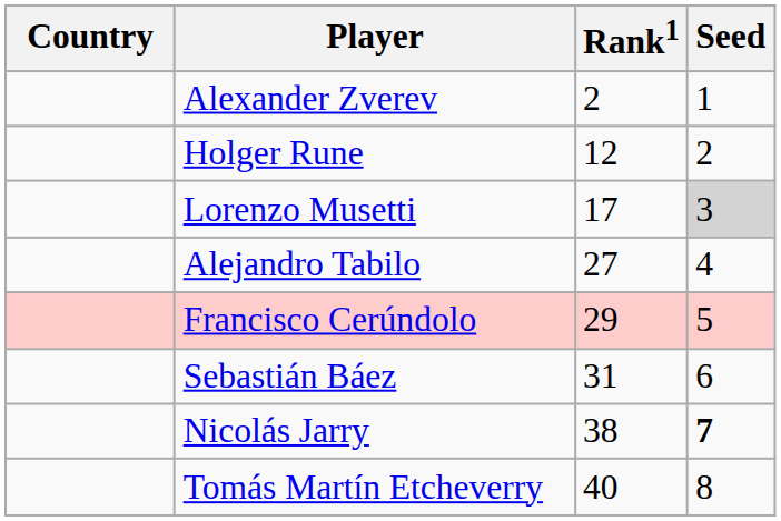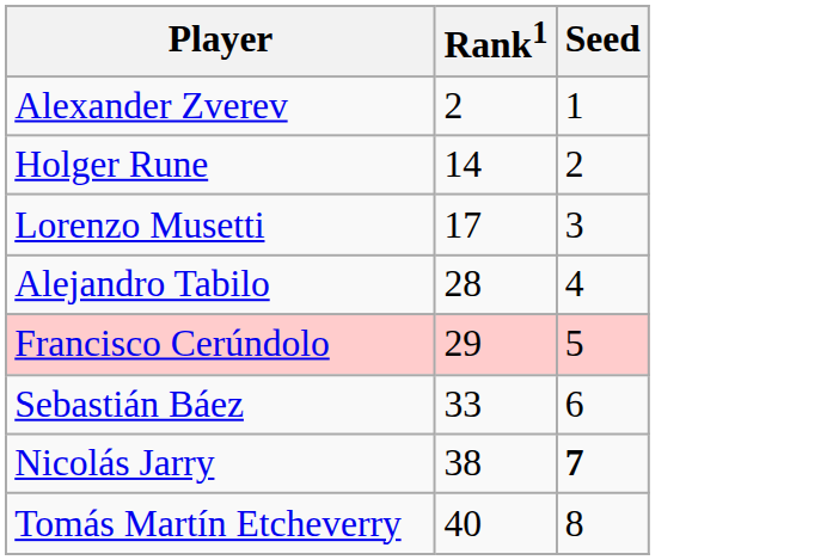- column: Country
Holger Rune | Rank1: 12 -> 14
Lorenzo Musetti | Seed: lightgrey background -> no background
Alejandro Tabilo | Rank1: 27 -> 28
Sebastián Báez | Rank1: 31 -> 33
